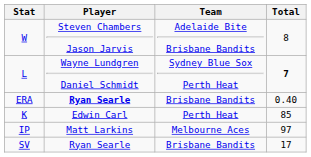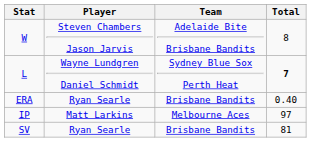ERA | Player: bold -> normal
- row: K | Edwin Carl | Perth Heat | 85
SV | Total: 17 -> 81
